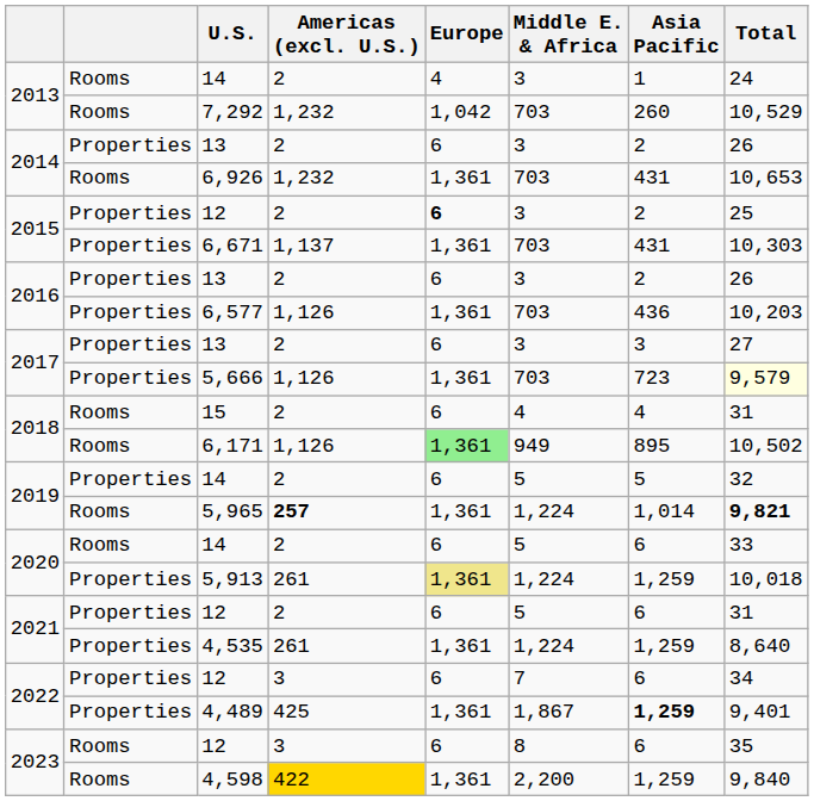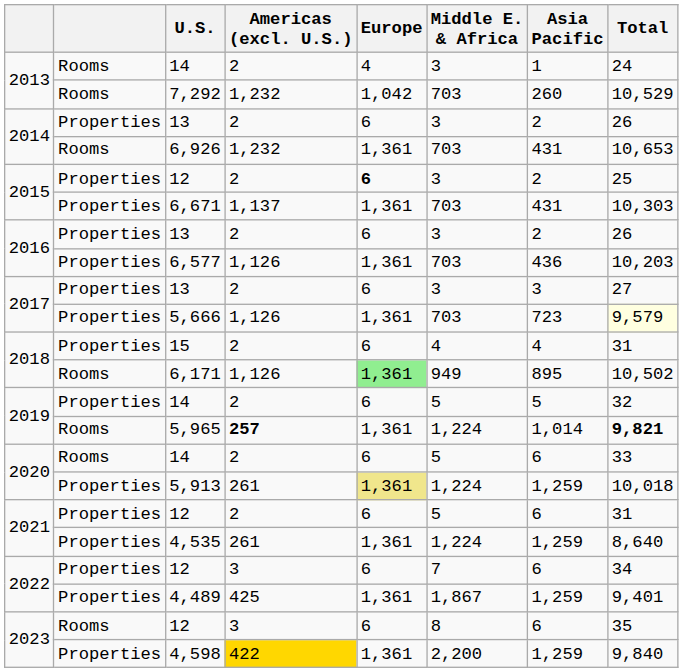15 | column 2: Rooms -> Properties
4,489 | Asia Pacific: bold -> normal
4,598 | column 2: Rooms -> Properties
